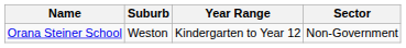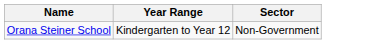- column: Suburb | Weston
